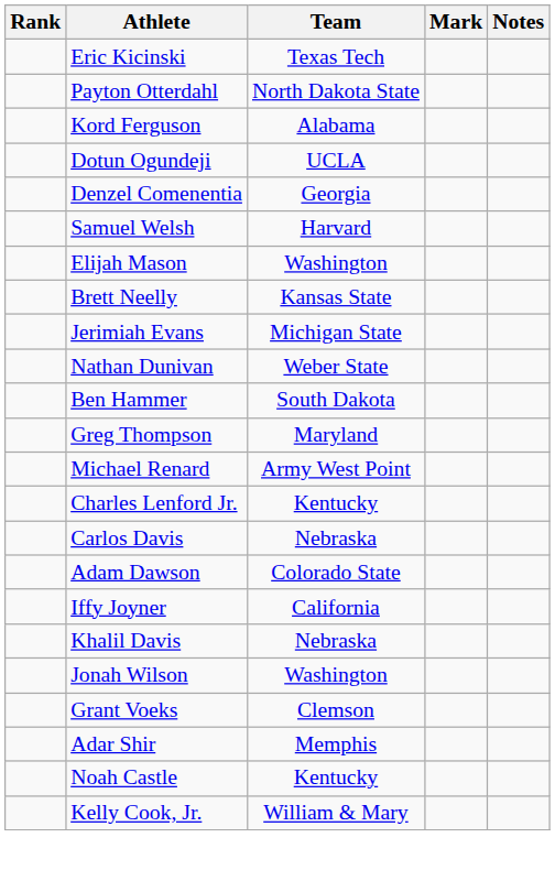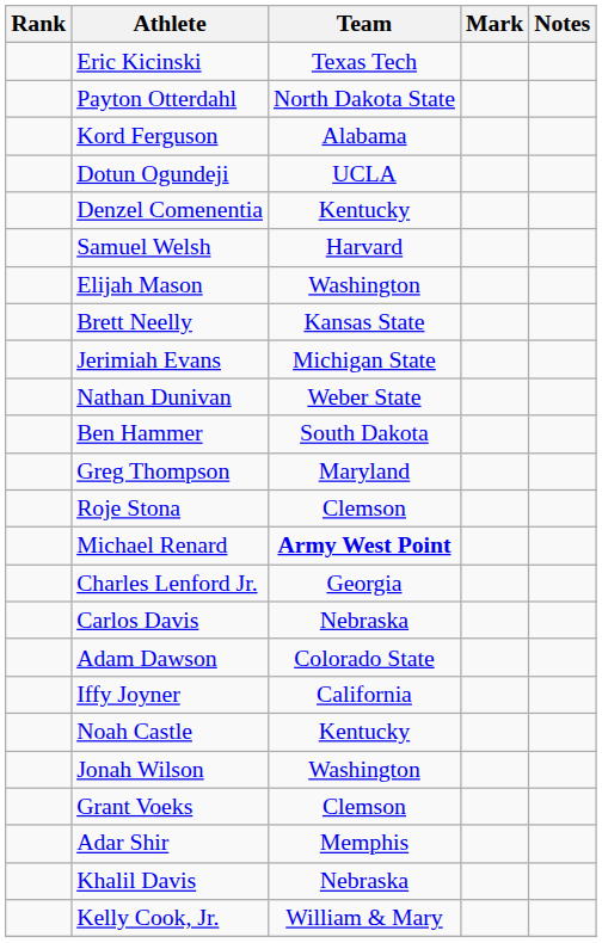Denzel Comenentia | Team: Georgia -> Kentucky
+ row: Roje Stona | Clemson
Michael Renard | Team: normal -> bold
Charles Lenford Jr. | Team: Kentucky -> Georgia
rows swapped: Noah Castle <-> Khalil Davis
